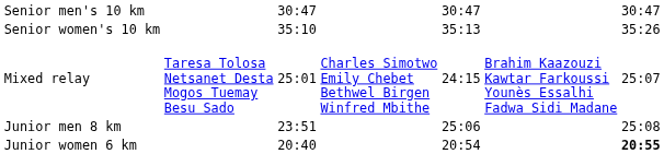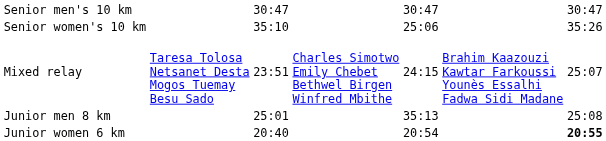Senior women's 10 km | column 5: 35:13 -> 25:06
Mixed relay | column 3: 25:01 -> 23:51
Junior men 8 km | column 3: 23:51 -> 25:01
Junior men 8 km | column 5: 25:06 -> 35:13
